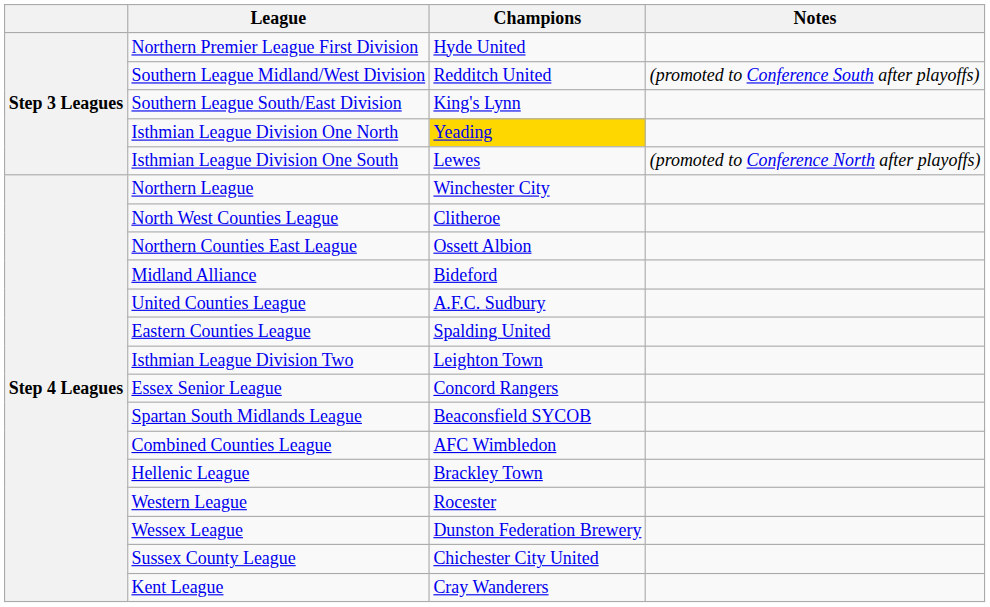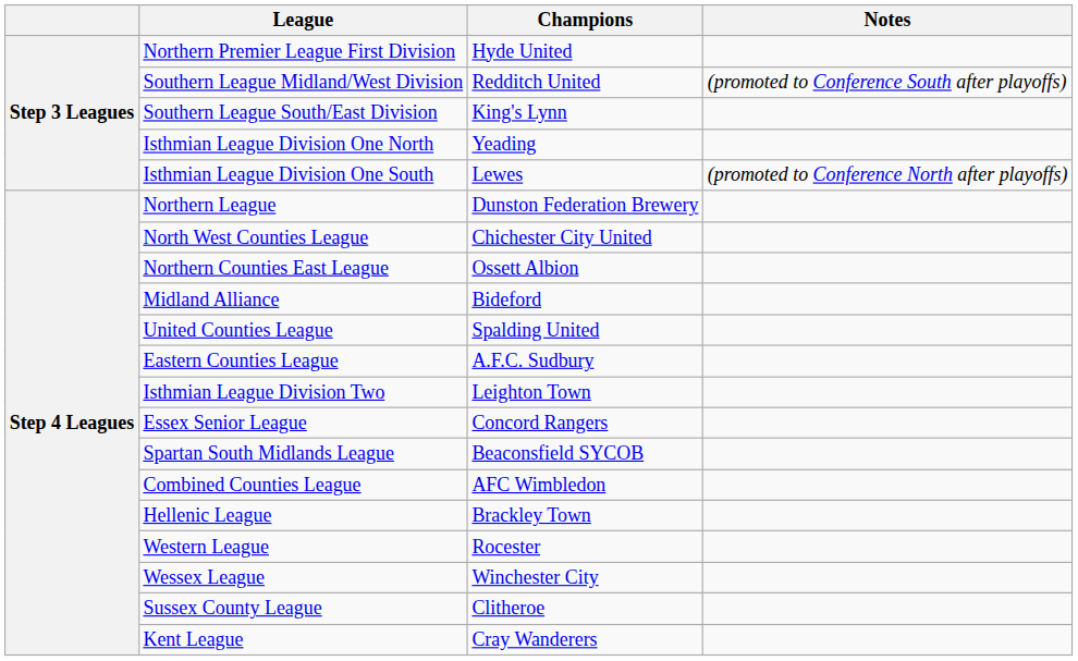Isthmian League Division One North | Champions: gold background -> no background
Northern League | Champions: Winchester City -> Dunston Federation Brewery
North West Counties League | Champions: Clitheroe -> Chichester City United
United Counties League | Champions: A.F.C. Sudbury -> Spalding United
Eastern Counties League | Champions: Spalding United -> A.F.C. Sudbury
Wessex League | Champions: Dunston Federation Brewery -> Winchester City
Sussex County League | Champions: Chichester City United -> Clitheroe
